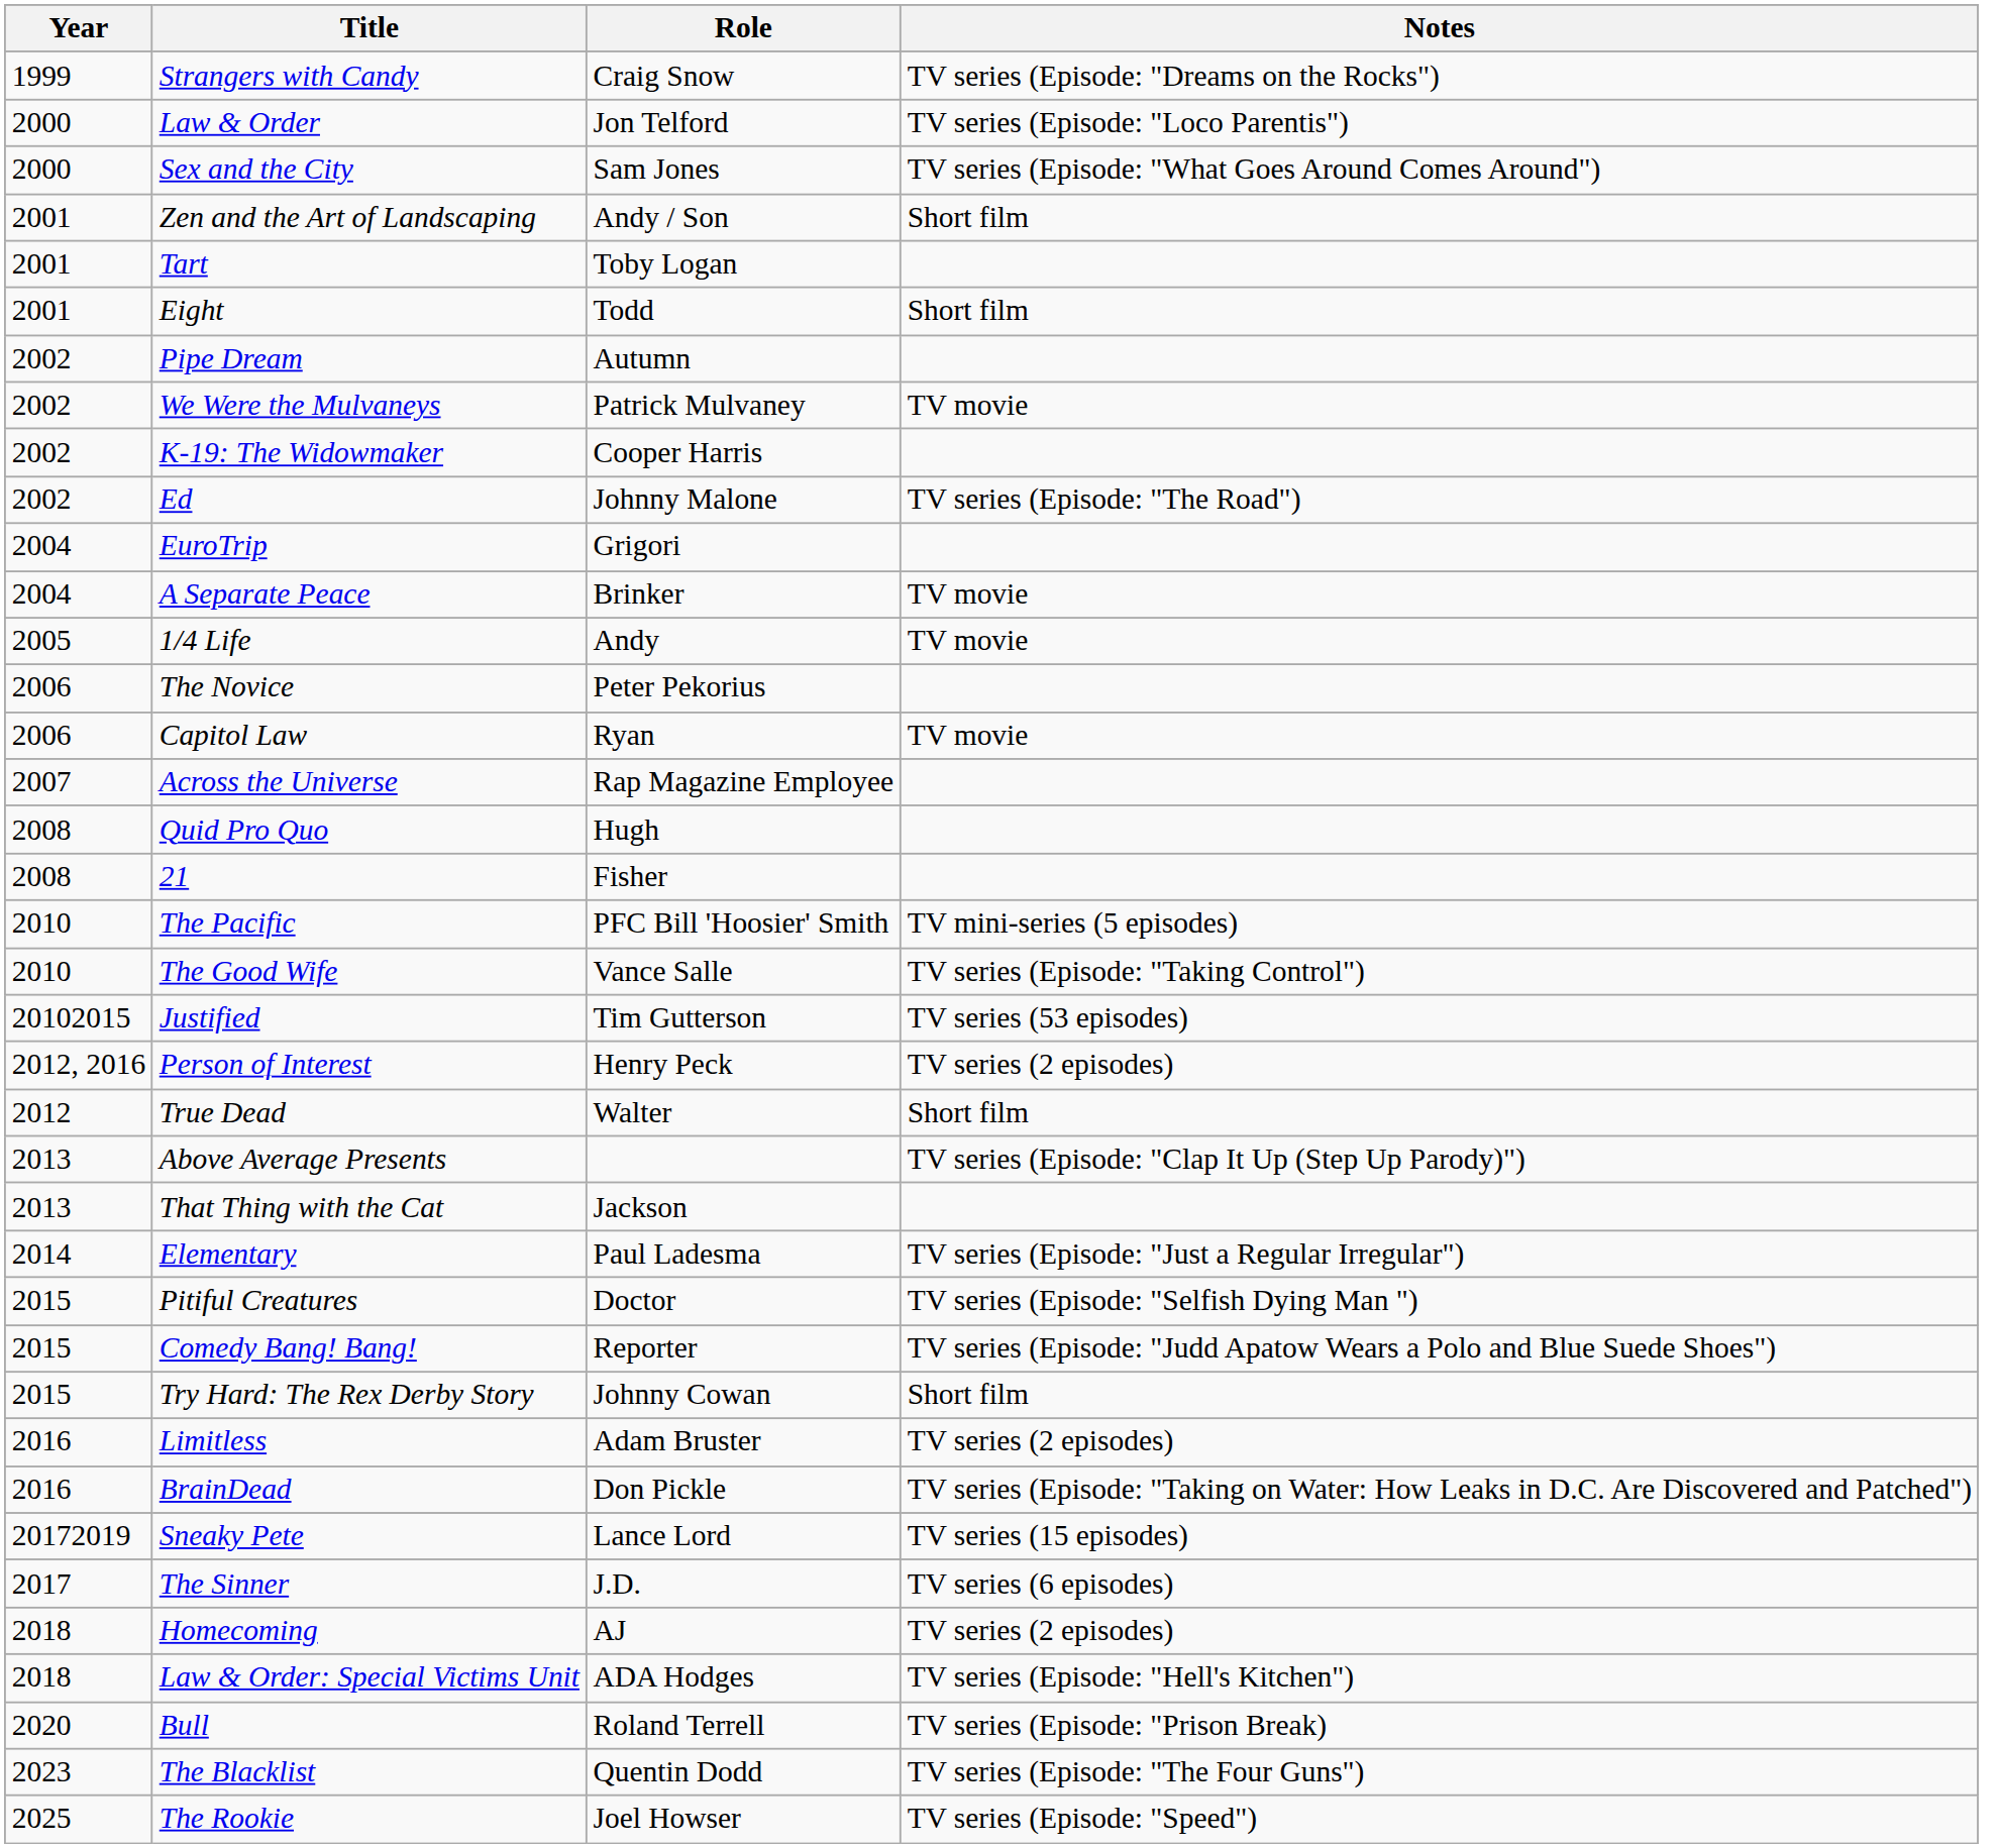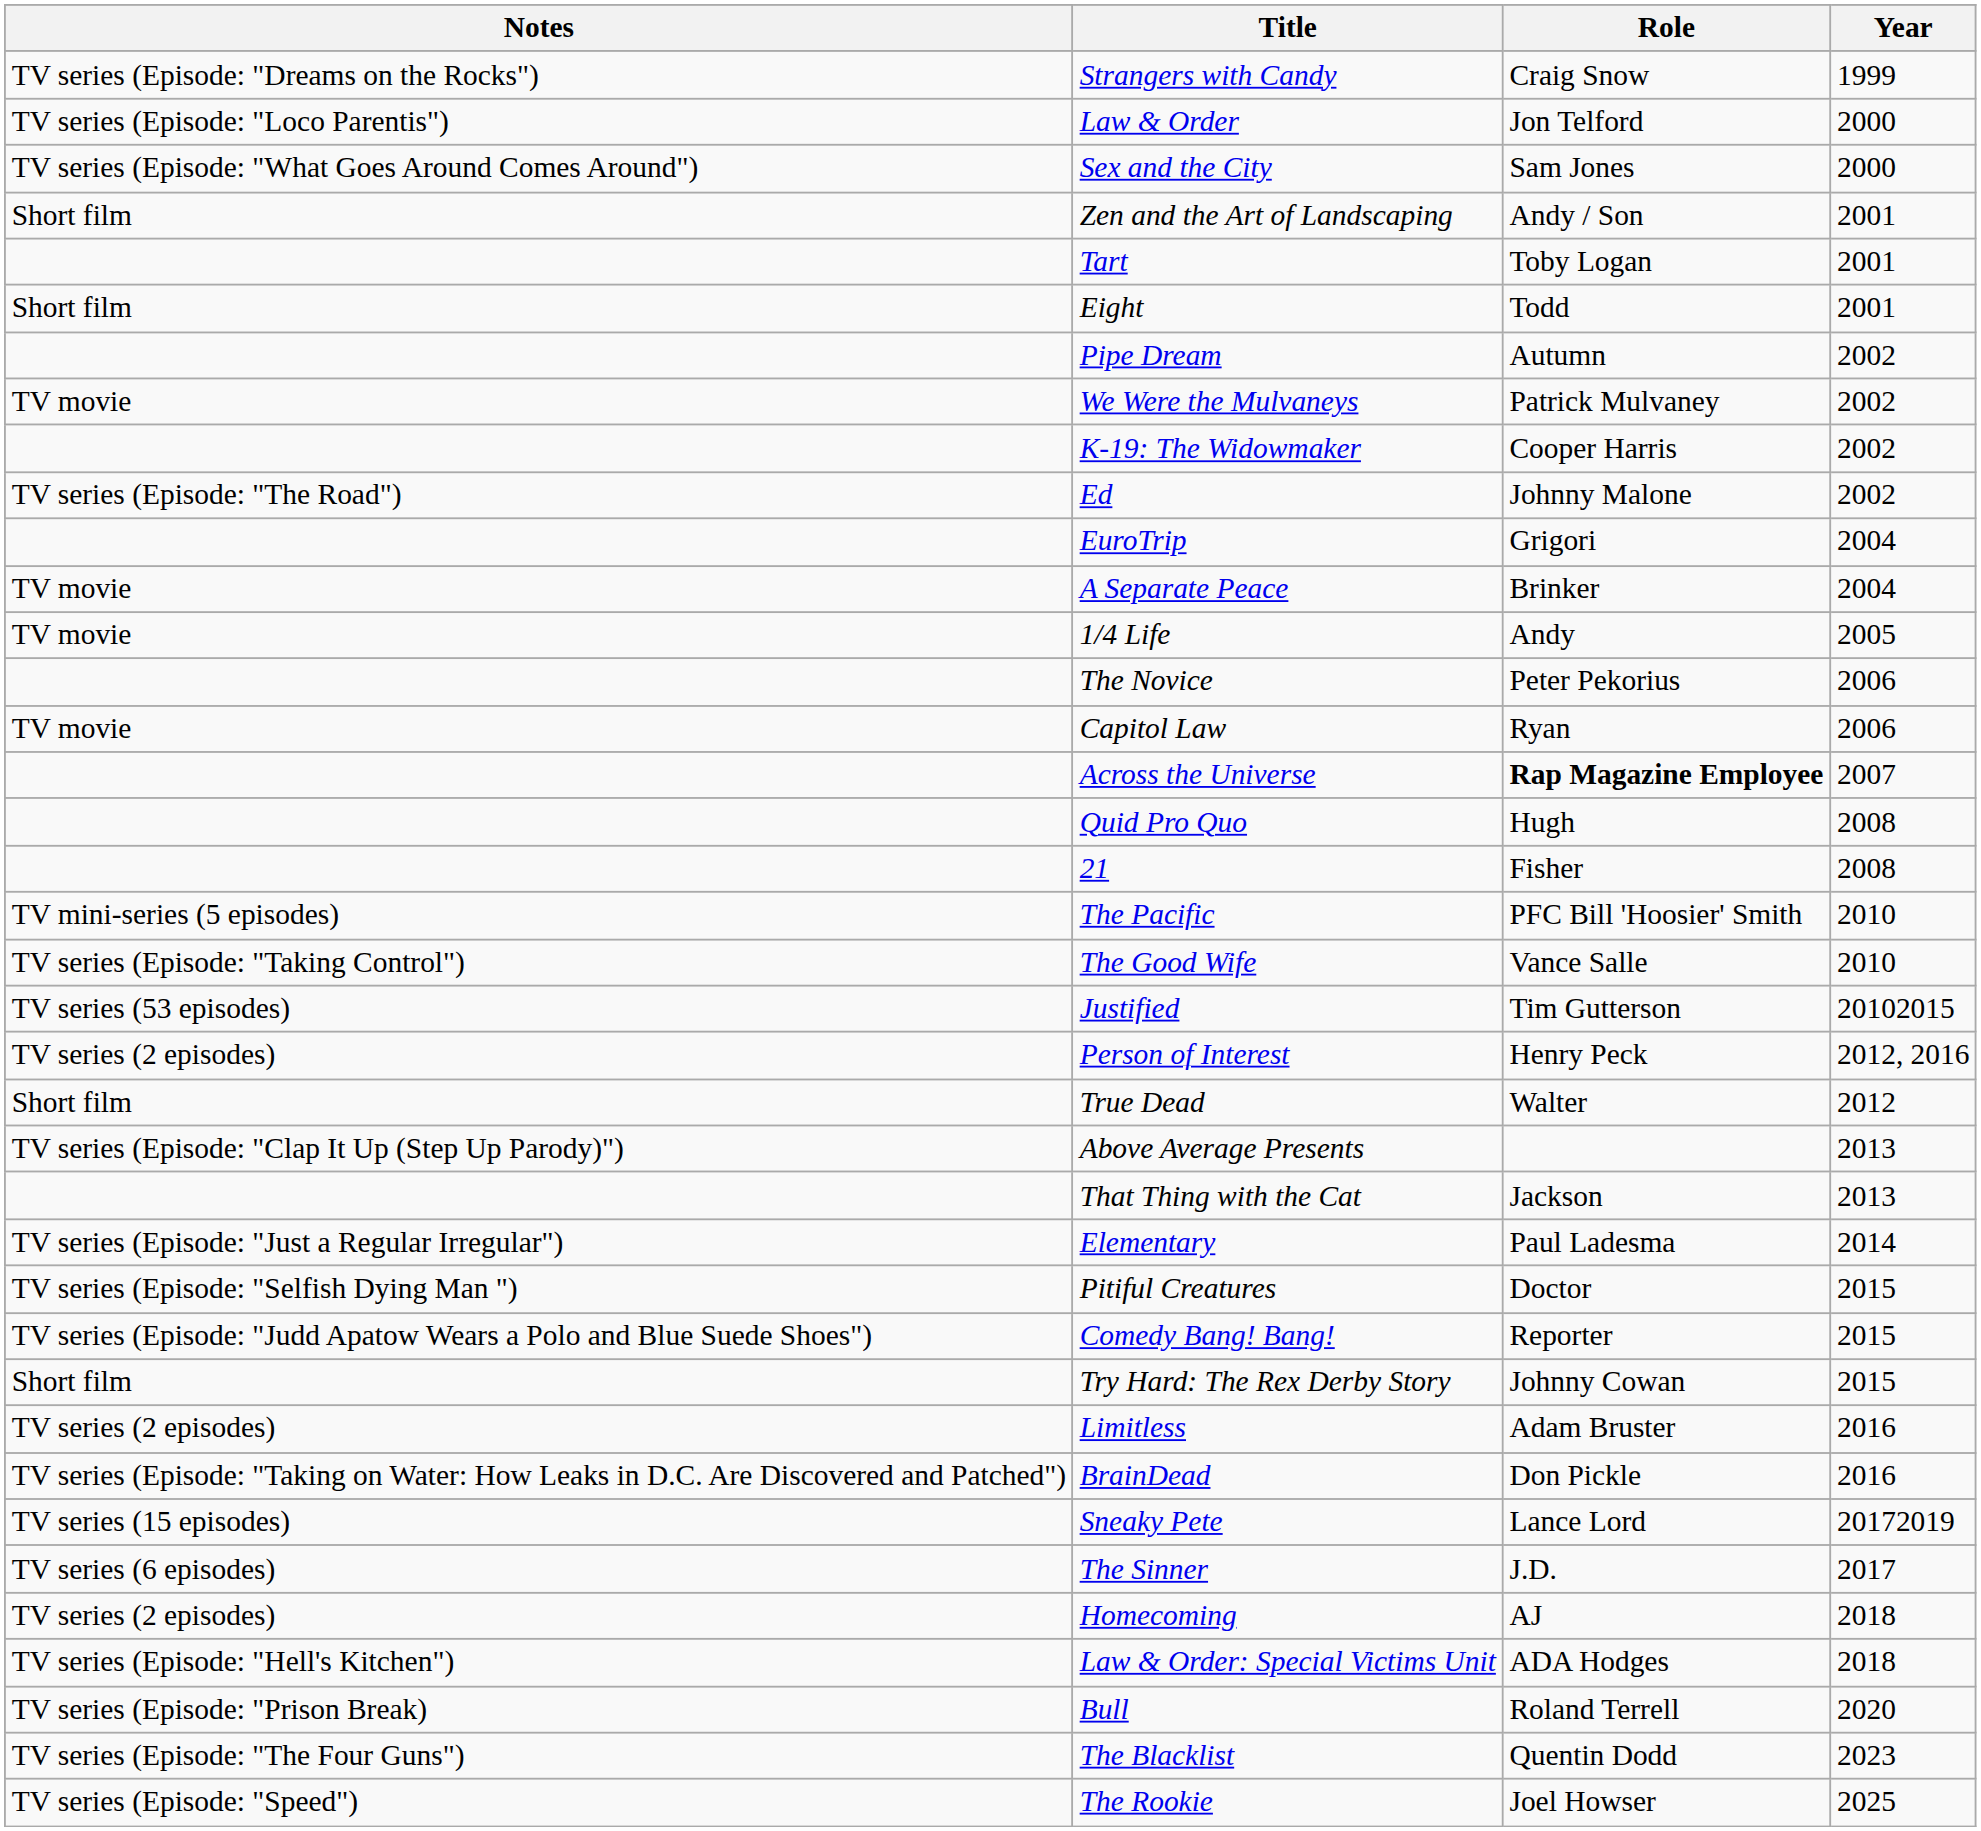columns swapped: Year <-> Notes
Across the Universe | Role: normal -> bold
